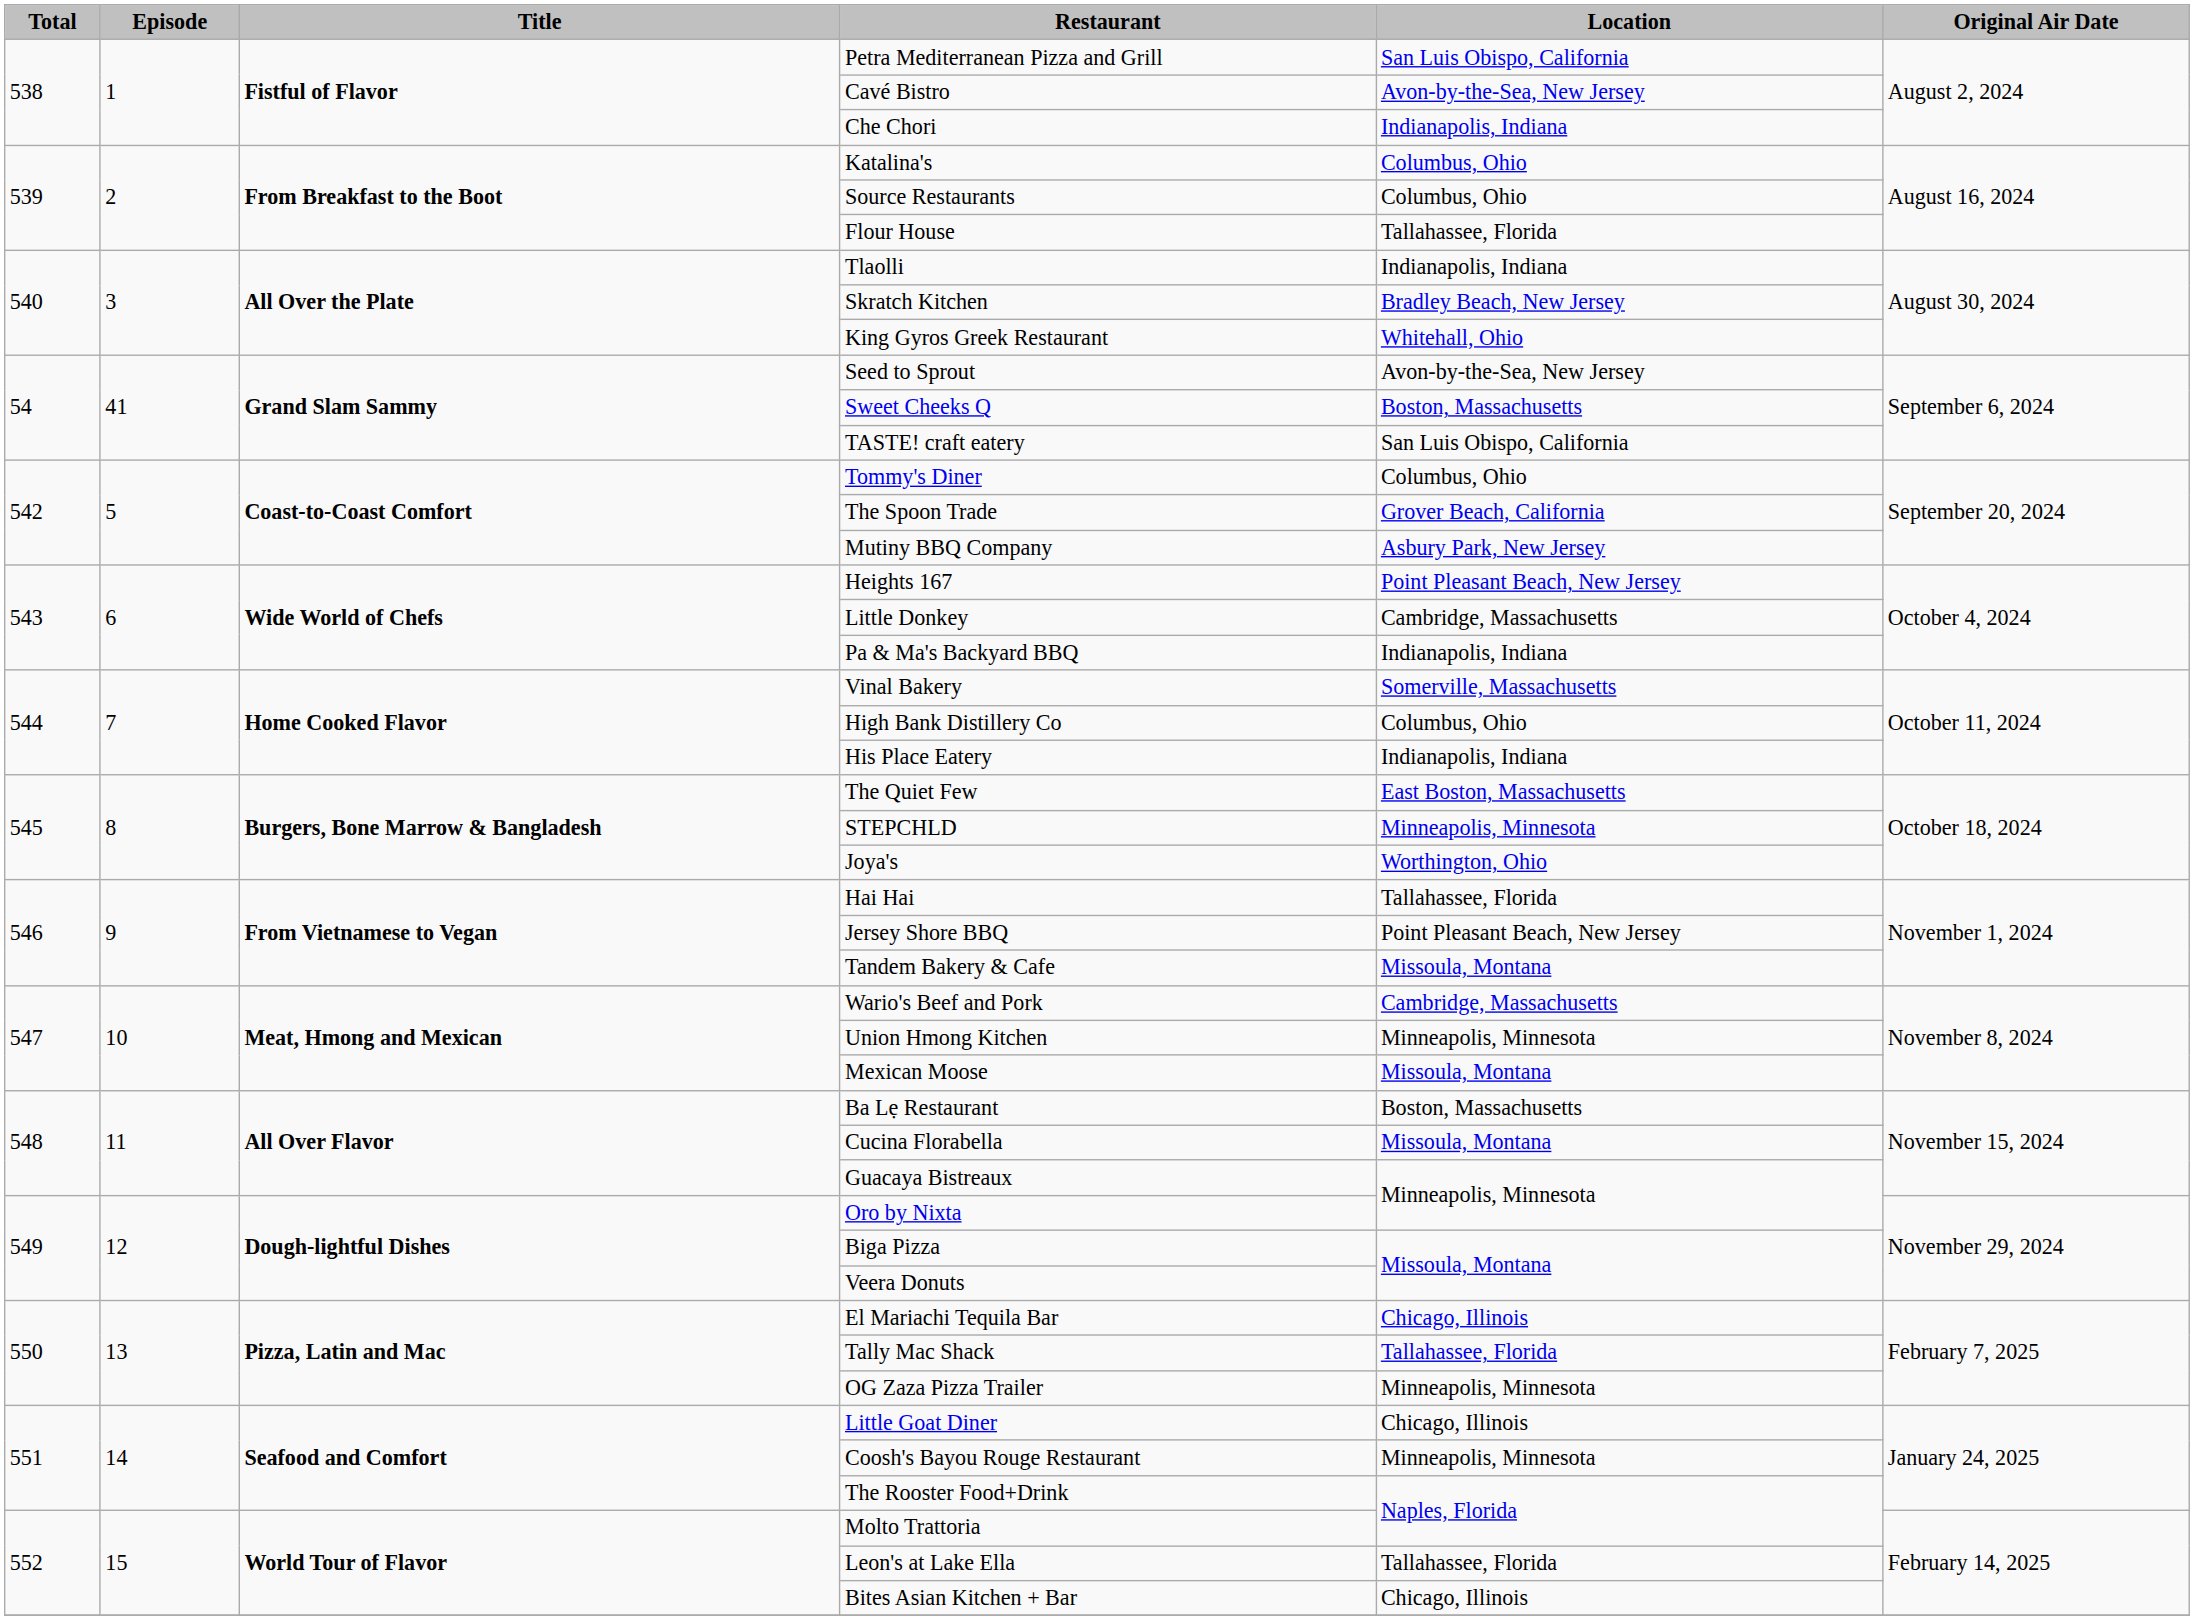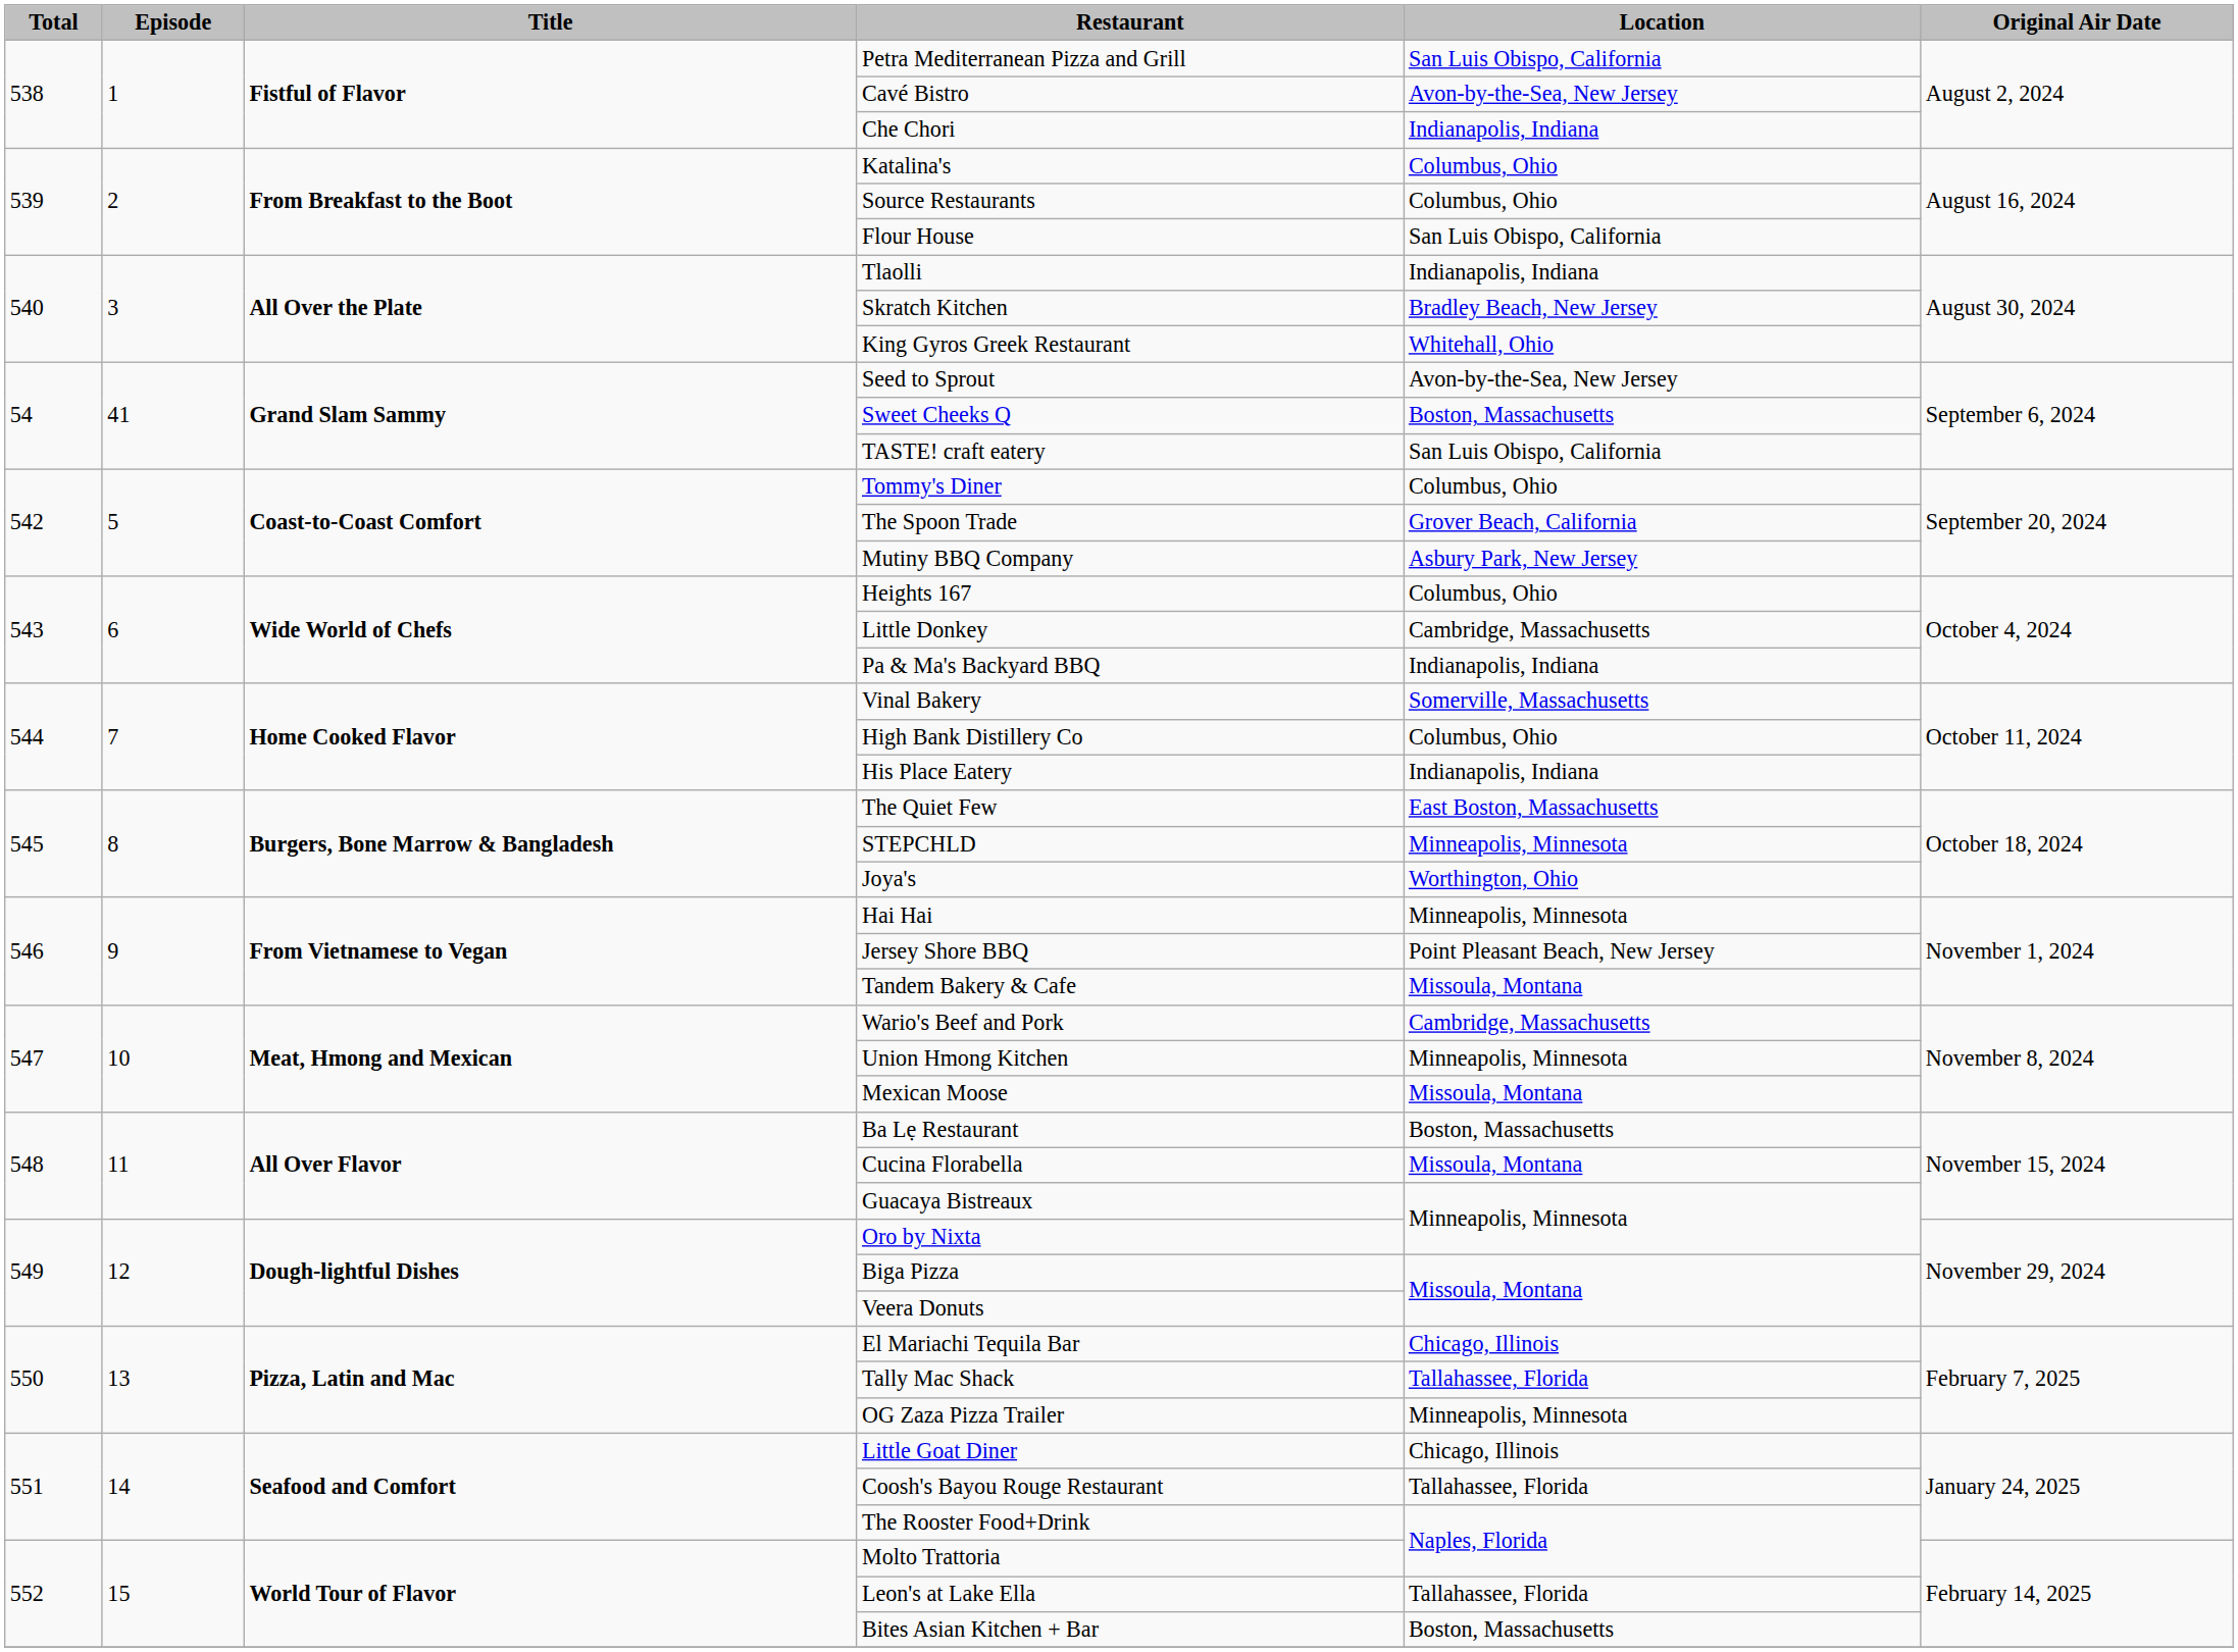Flour House | Location: Tallahassee, Florida -> San Luis Obispo, California
Heights 167 | Location: Point Pleasant Beach, New Jersey -> Columbus, Ohio
Hai Hai | Location: Tallahassee, Florida -> Minneapolis, Minnesota
Coosh's Bayou Rouge Restaurant | Location: Minneapolis, Minnesota -> Tallahassee, Florida
Bites Asian Kitchen + Bar | Location: Chicago, Illinois -> Boston, Massachusetts
